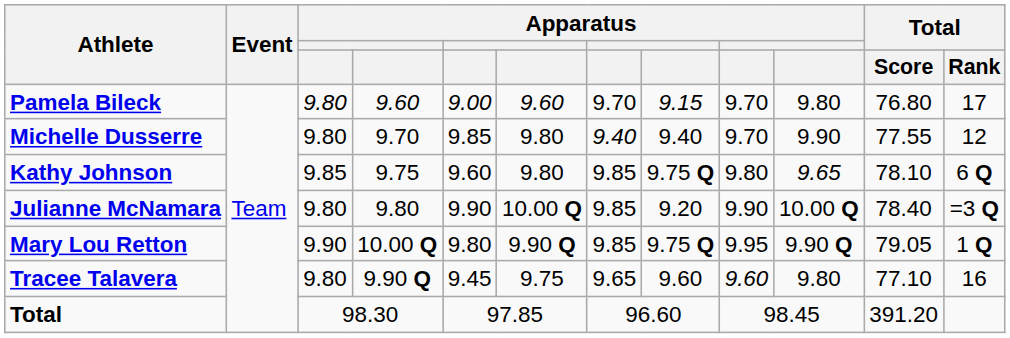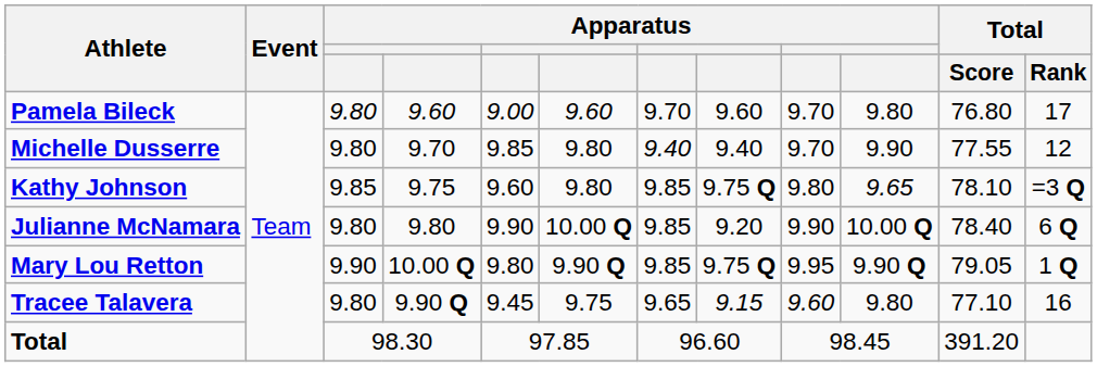Pamela Bileck | column 8: 9.15 -> 9.60
Kathy Johnson | Total / Rank: 6 Q -> =3 Q
Julianne McNamara | Total / Rank: =3 Q -> 6 Q
Tracee Talavera | column 8: 9.60 -> 9.15
